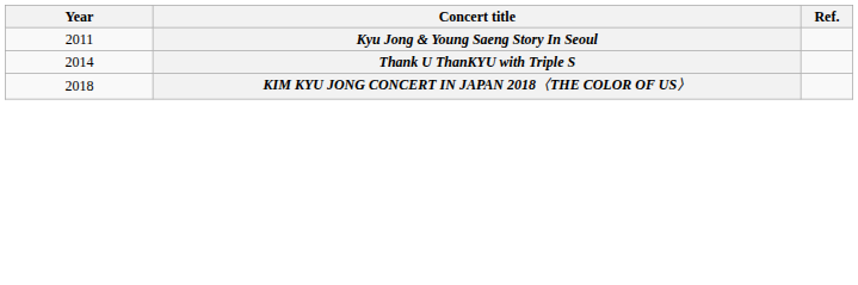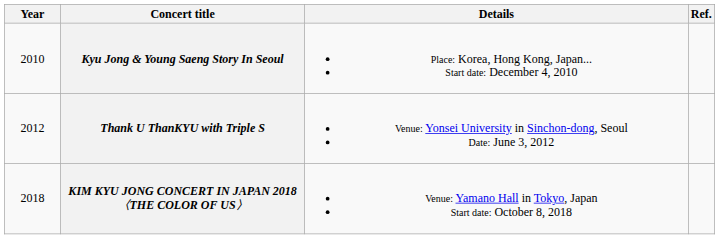+ column: Details | Place: Korea, Hong Kong, Japan... Start date: December 4, 2010 | Venue: Yonsei University in Sinchon-dong, Seoul Date: June 3, 2012 | Venue: Yamano Hall in Tokyo, Japan Start date: October 8, 2018
Kyu Jong & Young Saeng Story In Seoul | Year: 2011 -> 2010
Thank U ThanKYU with Triple S | Year: 2014 -> 2012
